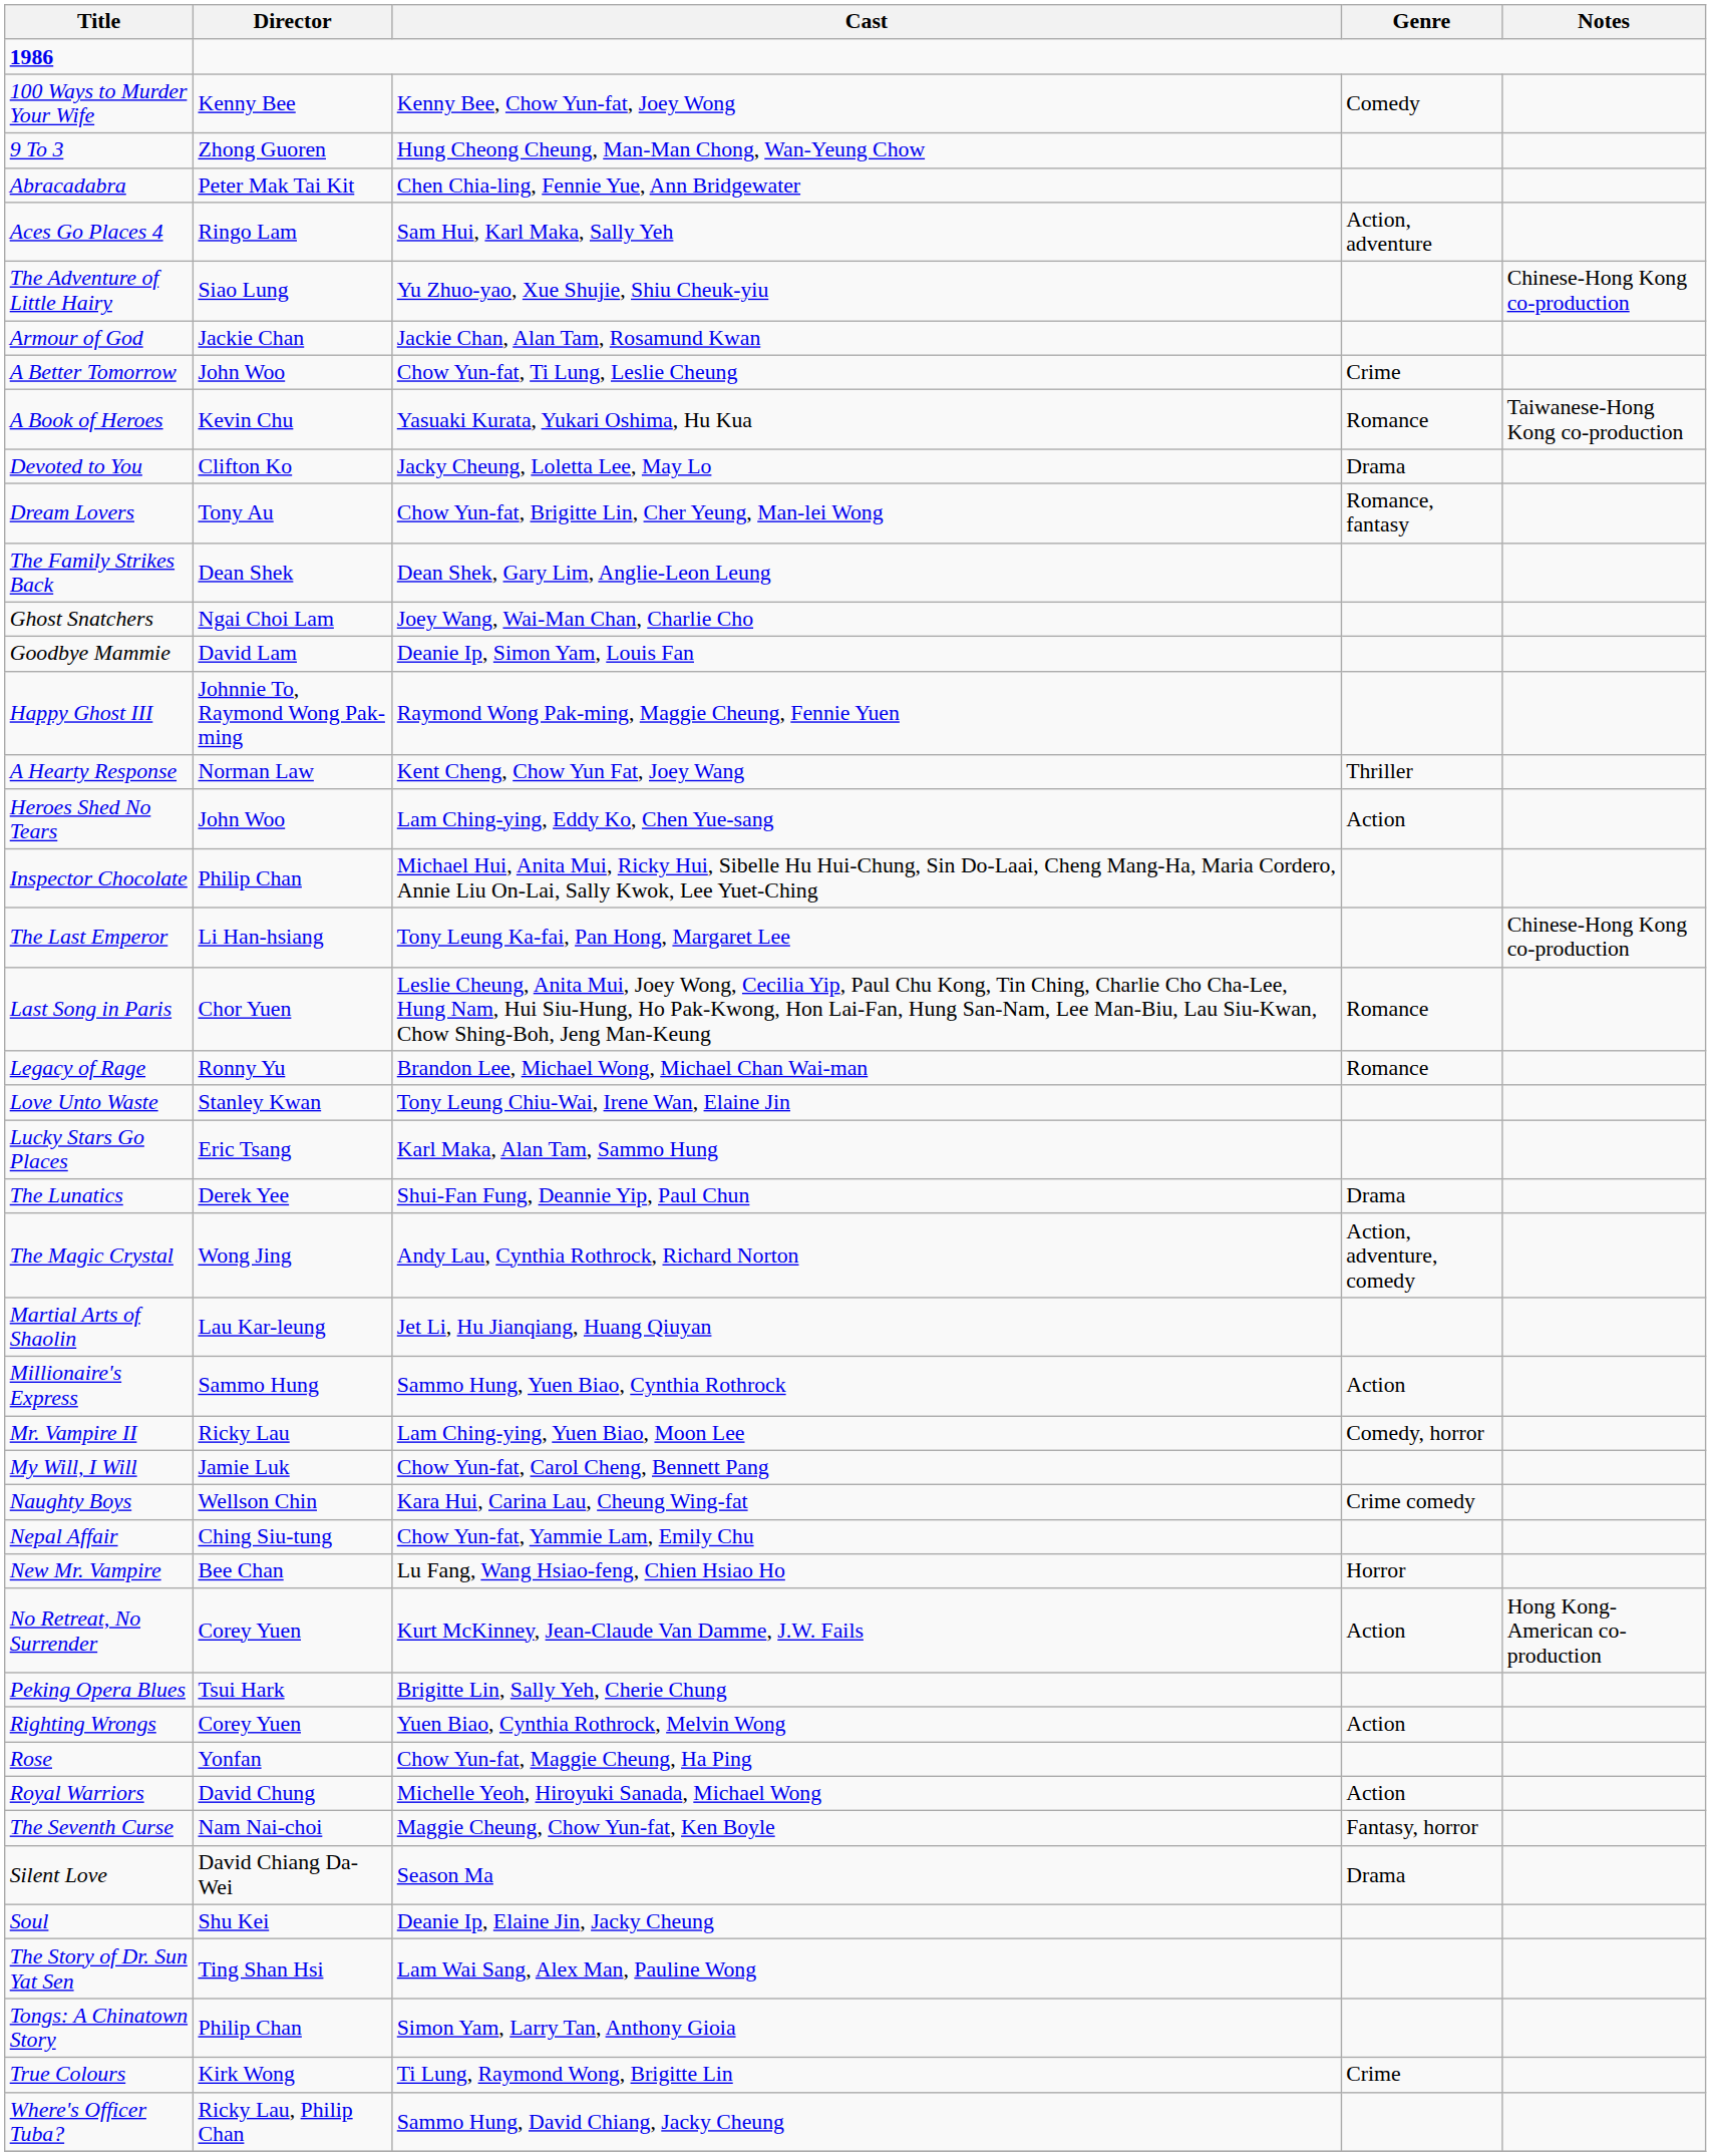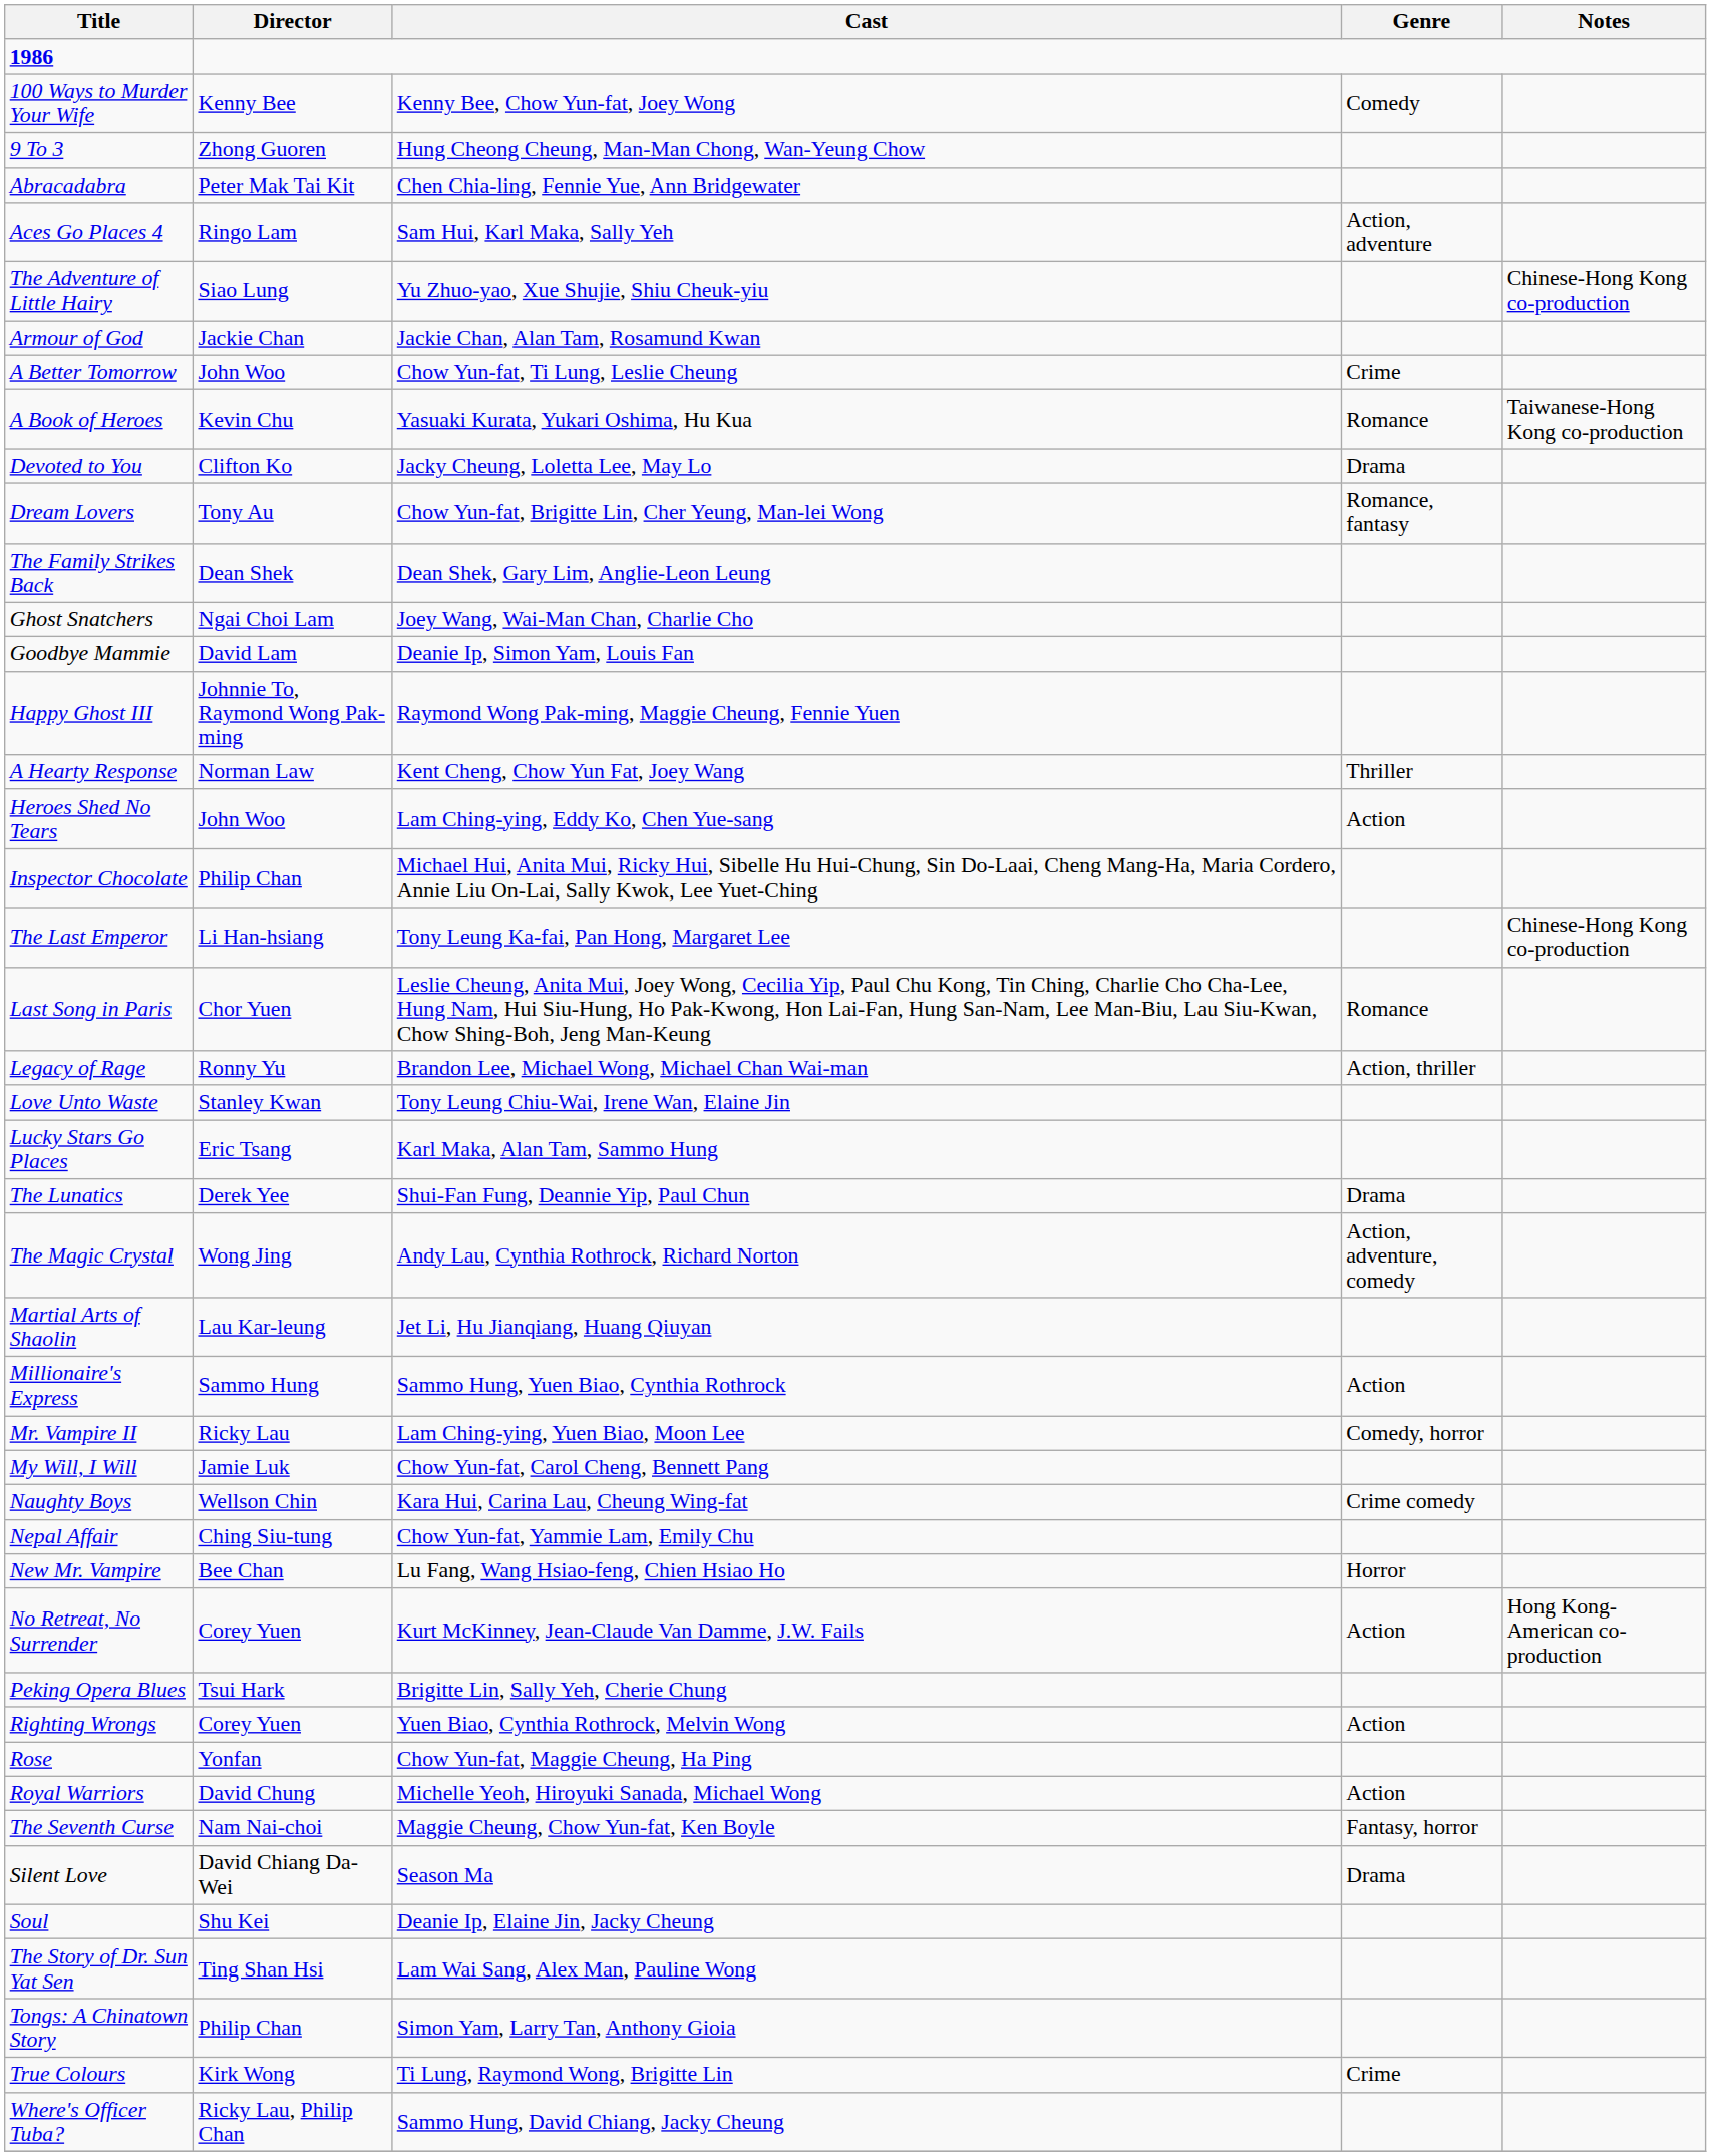Legacy of Rage | Genre: Romance -> Action, thriller
